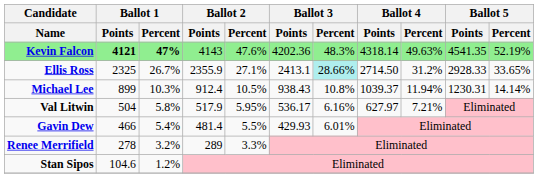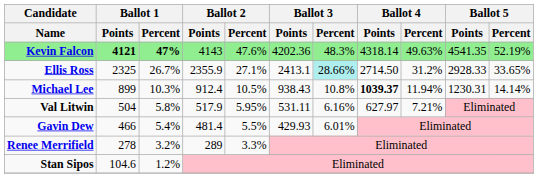Michael Lee | Ballot 4 / Points: normal -> bold
Val Litwin | Ballot 3 / Points: 536.17 -> 531.11
